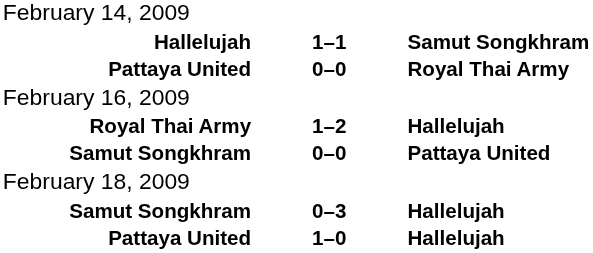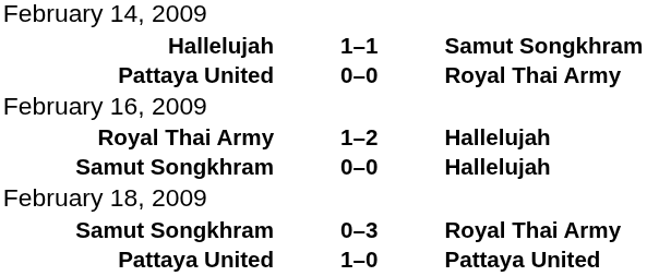Samut Songkhram / 0–0 | column 3: Pattaya United -> Hallelujah
Samut Songkhram / 0–3 | column 3: Hallelujah -> Royal Thai Army
Pattaya United / 1–0 | column 3: Hallelujah -> Pattaya United
